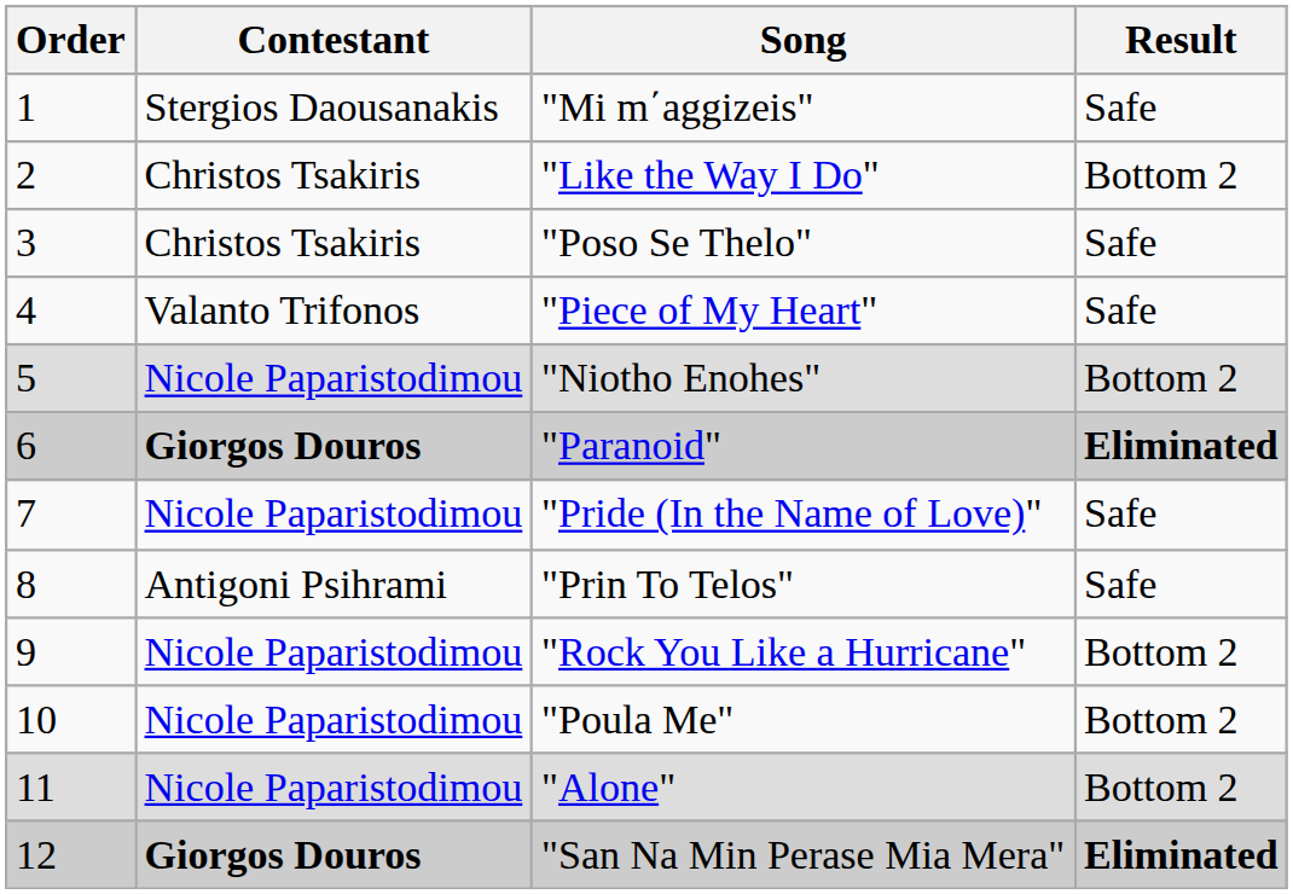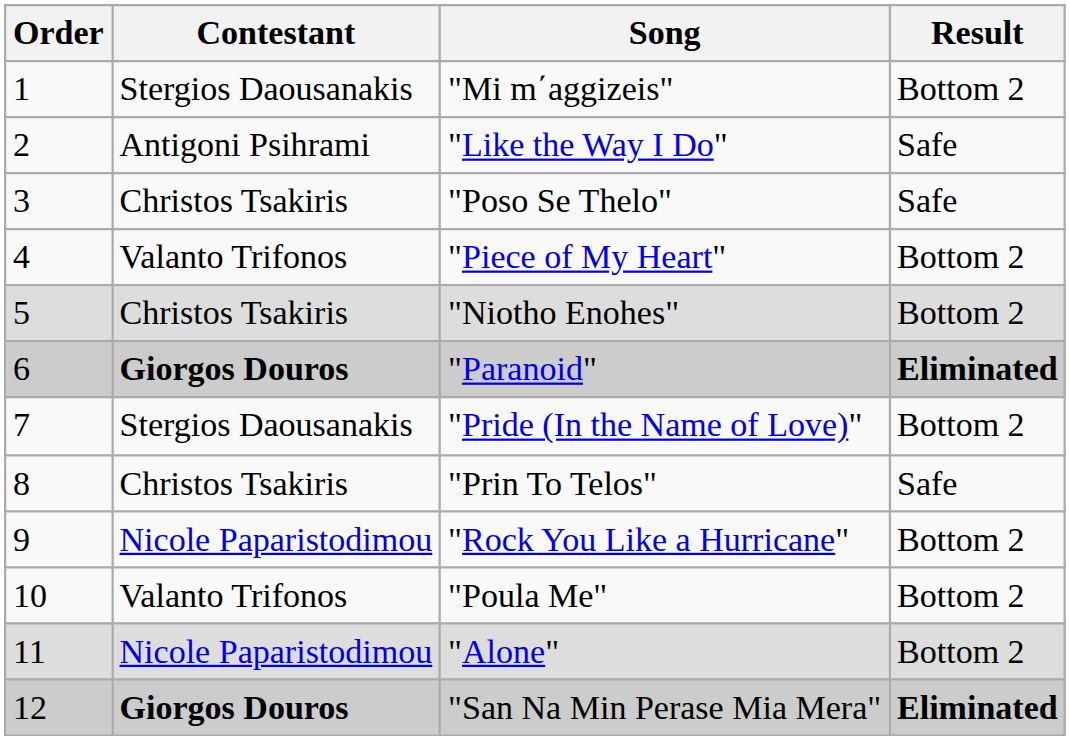"Mi m΄aggizeis" | Result: Safe -> Bottom 2
"Like the Way I Do" | Contestant: Christos Tsakiris -> Antigoni Psihrami
"Like the Way I Do" | Result: Bottom 2 -> Safe
"Piece of My Heart" | Result: Safe -> Bottom 2
"Niotho Enohes" | Contestant: Nicole Paparistodimou -> Christos Tsakiris
"Pride (In the Name of Love)" | Contestant: Nicole Paparistodimou -> Stergios Daousanakis
"Pride (In the Name of Love)" | Result: Safe -> Bottom 2
"Prin To Telos" | Contestant: Antigoni Psihrami -> Christos Tsakiris
"Poula Me" | Contestant: Nicole Paparistodimou -> Valanto Trifonos
